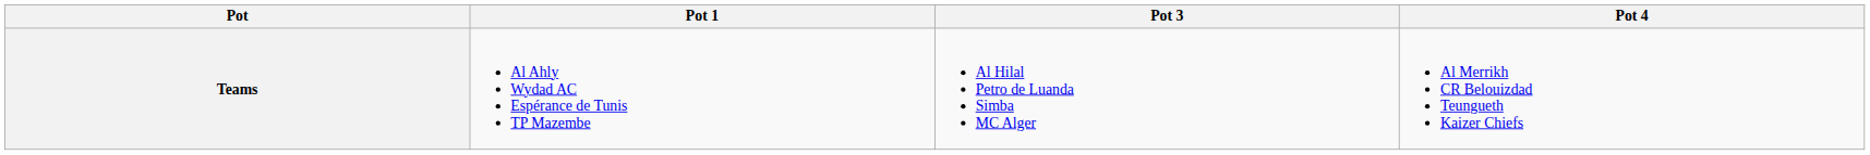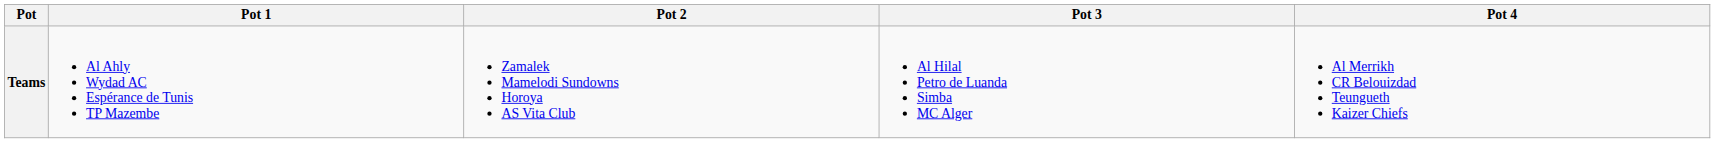+ column: Pot 2 | Zamalek Mamelodi Sundowns Horoya AS Vita Club
